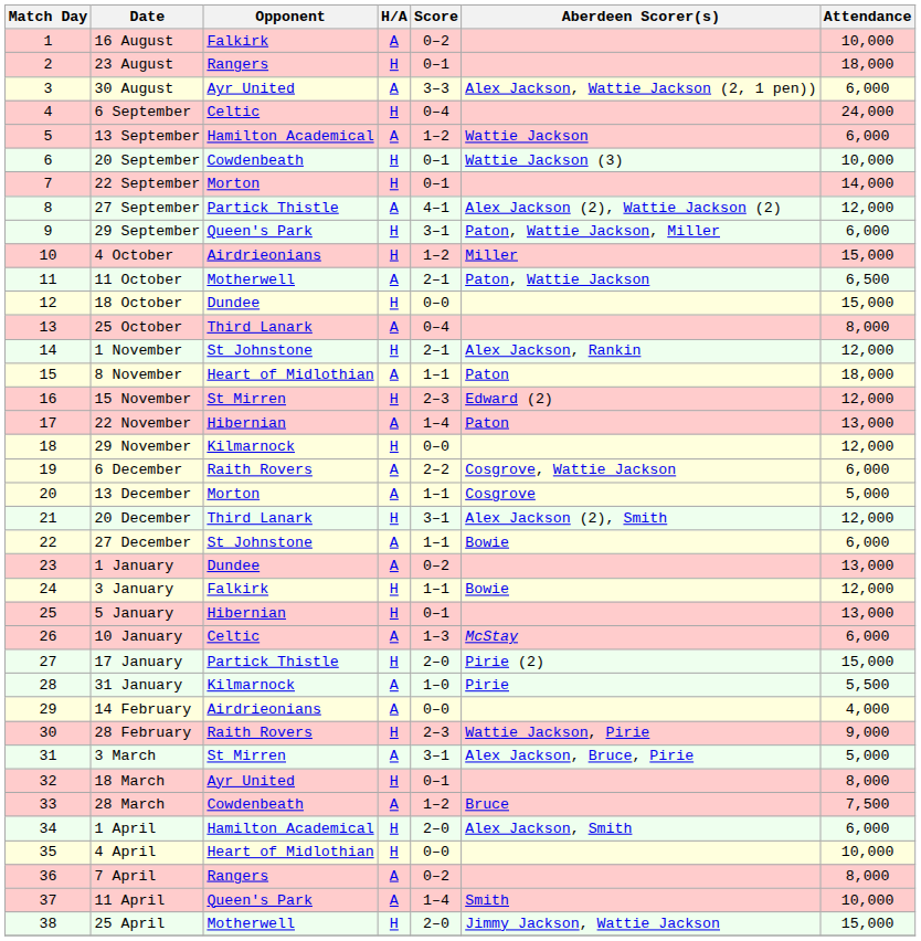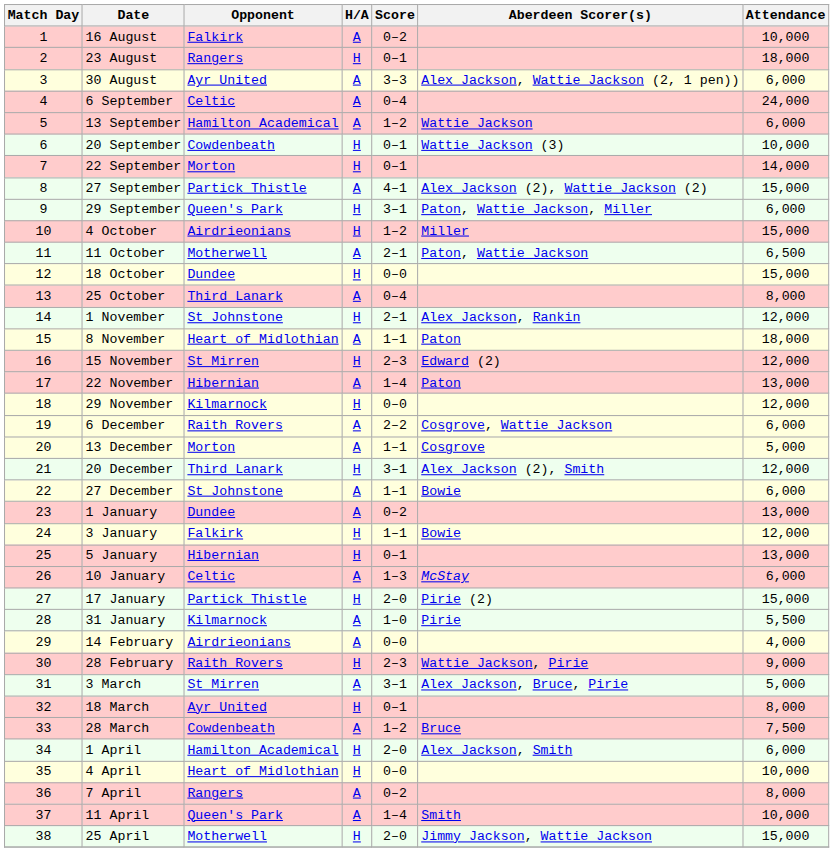6 September | H/A: H -> A
27 September | Attendance: 12,000 -> 15,000
